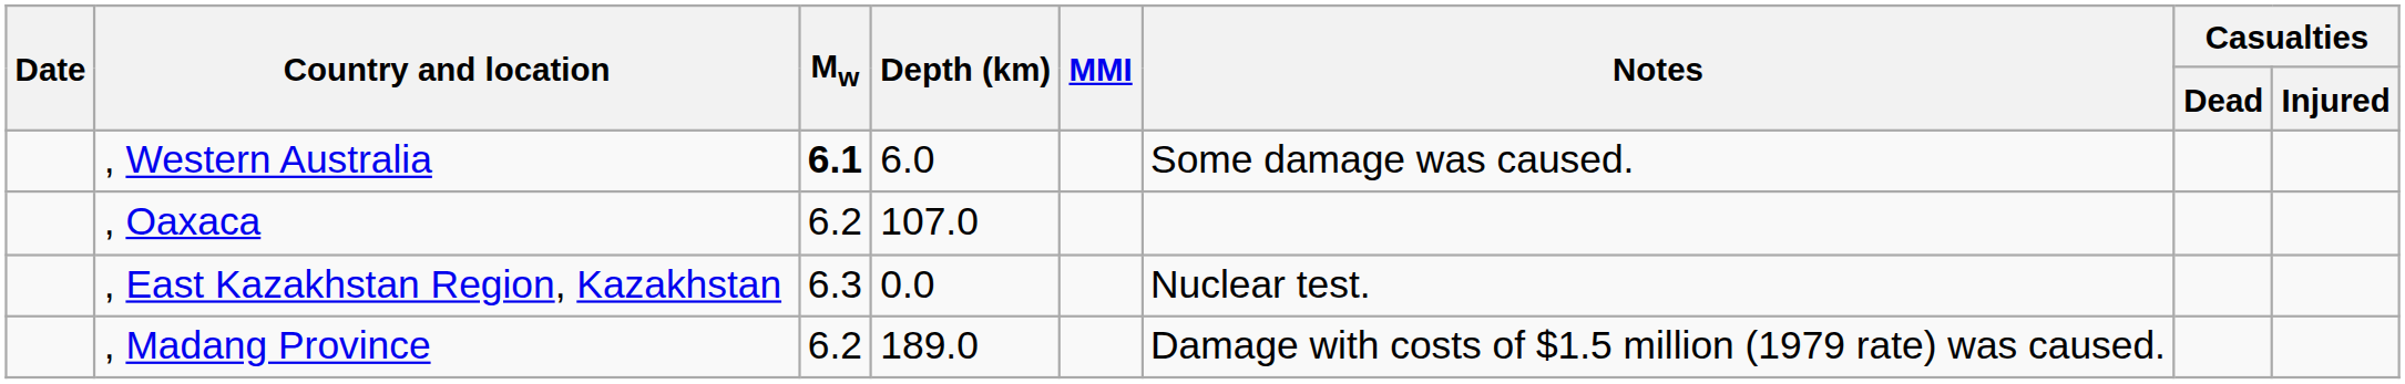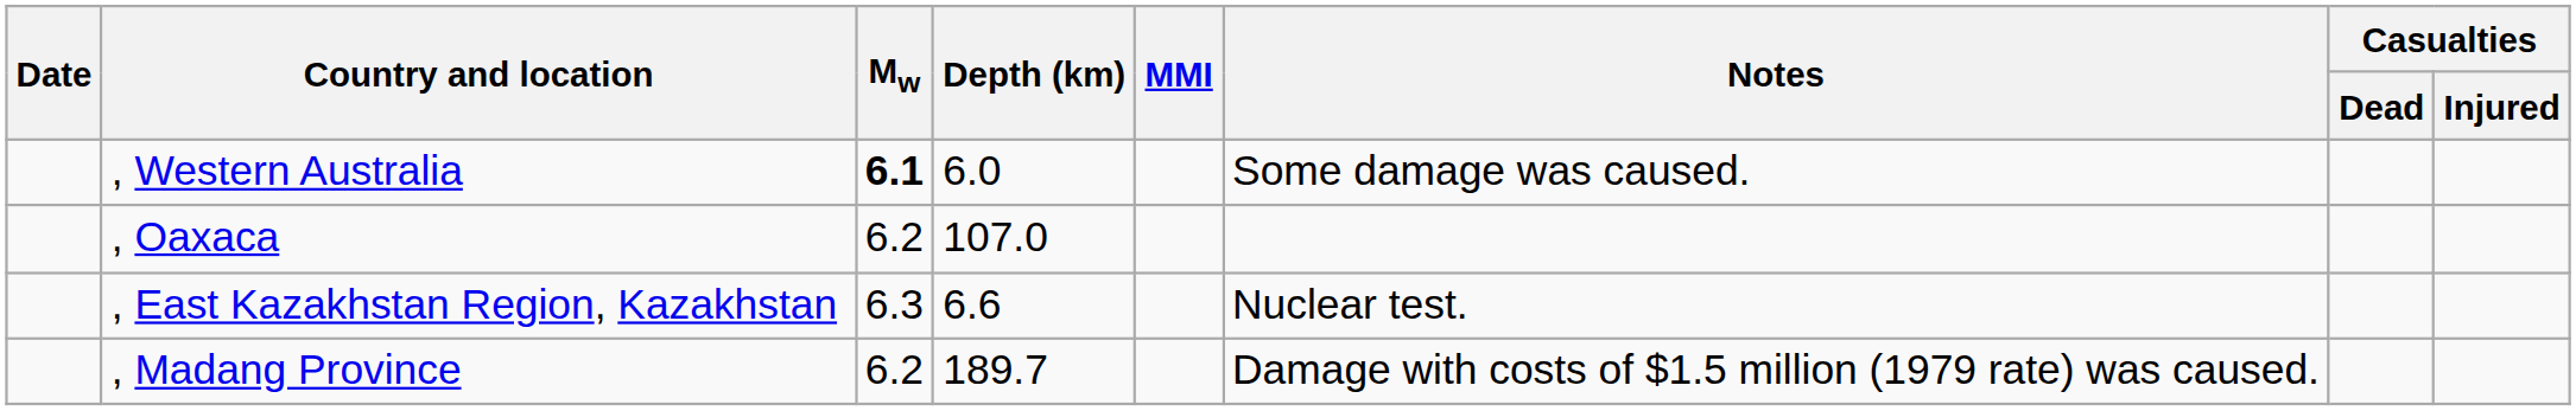, East Kazakhstan Region, Kazakhstan | Depth (km): 0.0 -> 6.6
, Madang Province | Depth (km): 189.0 -> 189.7
